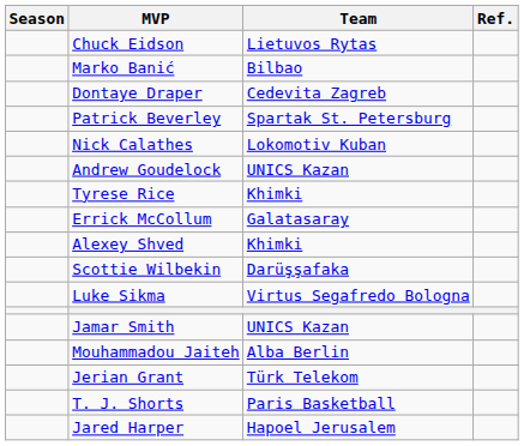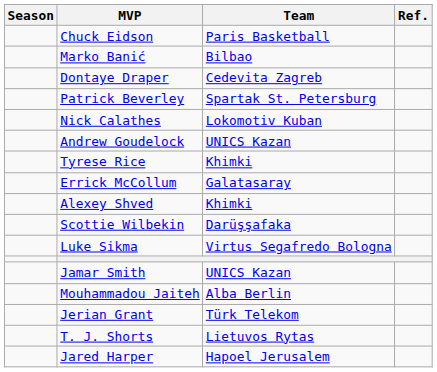Chuck Eidson | Team: Lietuvos Rytas -> Paris Basketball
T. J. Shorts | Team: Paris Basketball -> Lietuvos Rytas
